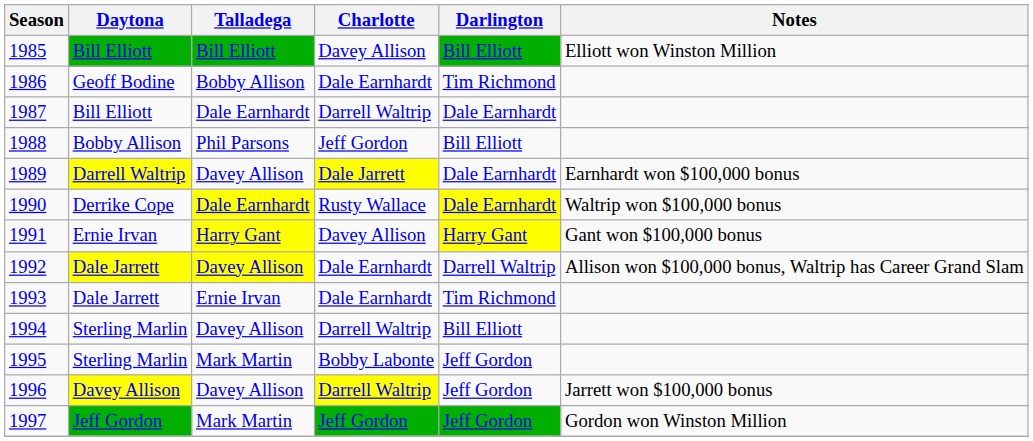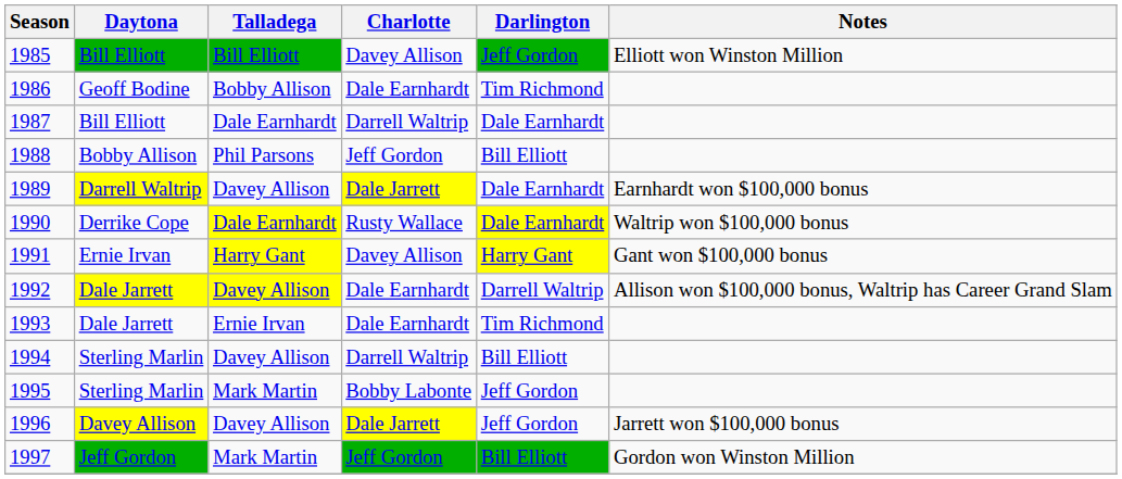1985 | Darlington: Bill Elliott -> Jeff Gordon
1996 | Charlotte: Darrell Waltrip -> Dale Jarrett
1997 | Darlington: Jeff Gordon -> Bill Elliott
